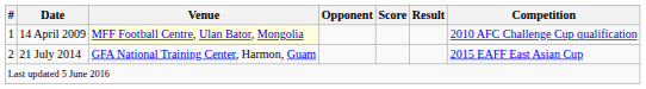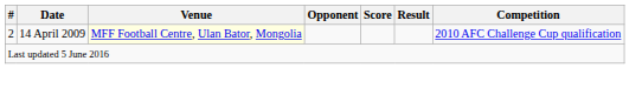14 April 2009 | #: 1 -> 2
- row: 2 | 21 July 2014 | GFA National Training Center, Harmon, Guam | 2015 EAFF East Asian Cup
